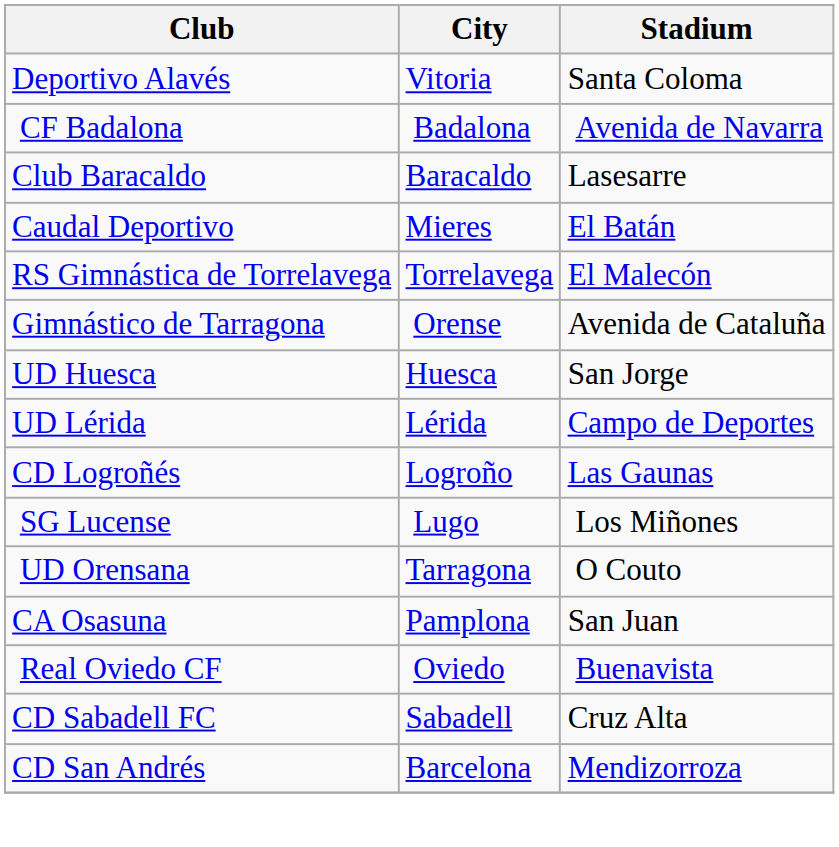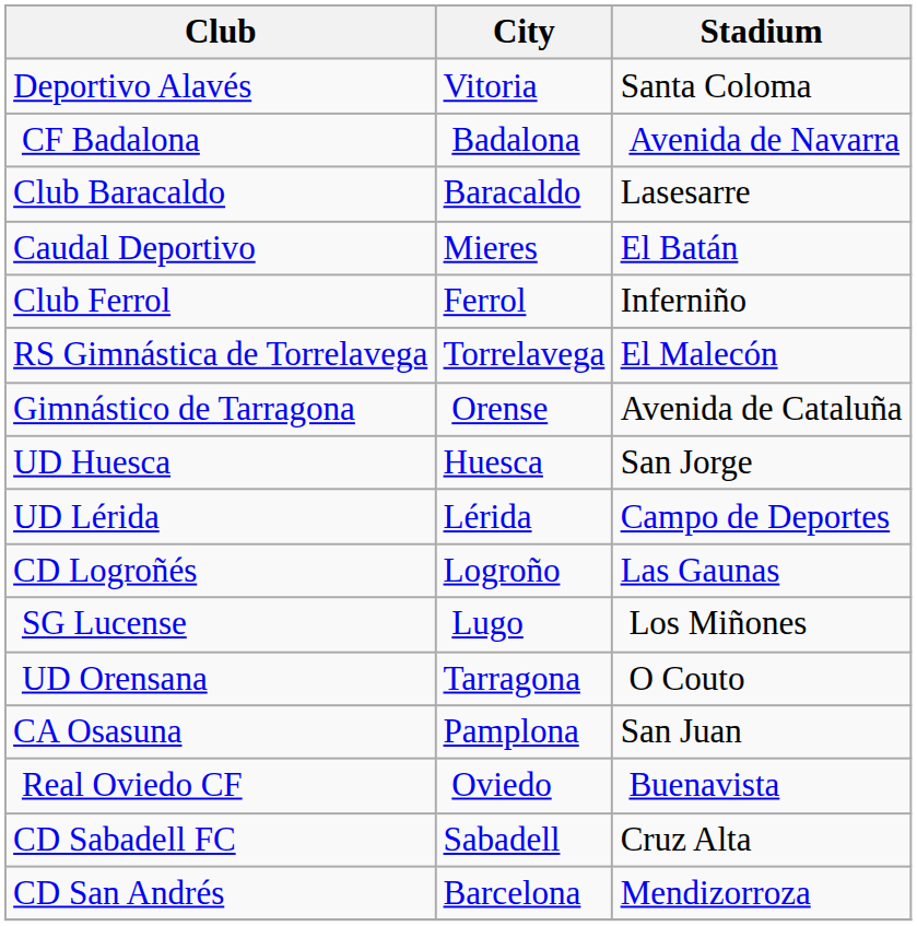+ row: Club Ferrol | Ferrol | Inferniño
